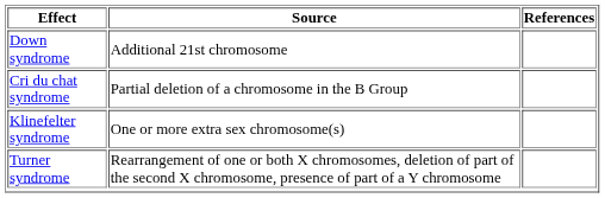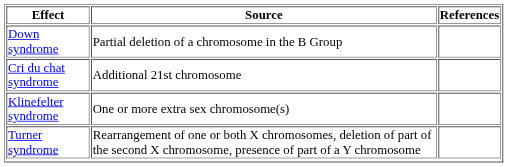Down syndrome | Source: Additional 21st chromosome -> Partial deletion of a chromosome in the B Group
Cri du chat syndrome | Source: Partial deletion of a chromosome in the B Group -> Additional 21st chromosome
